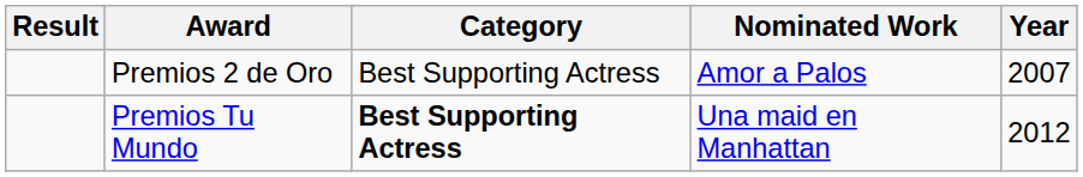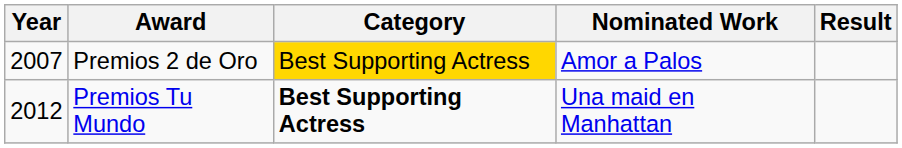columns swapped: Year <-> Result
Premios 2 de Oro | Category: no background -> gold background
